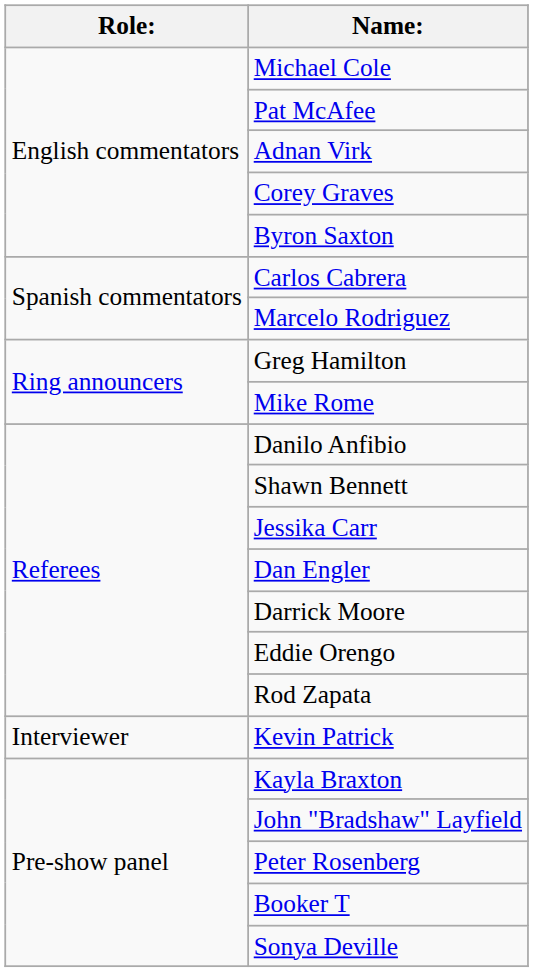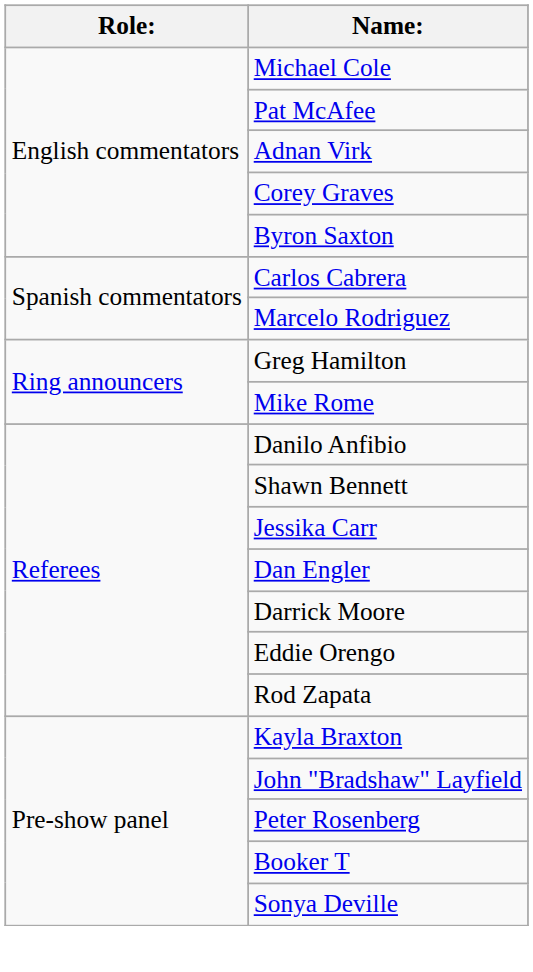- row: Interviewer | Kevin Patrick
